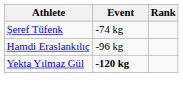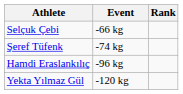+ row: Selçuk Çebi | -66 kg
Yekta Yılmaz Gül | Event: bold -> normal
